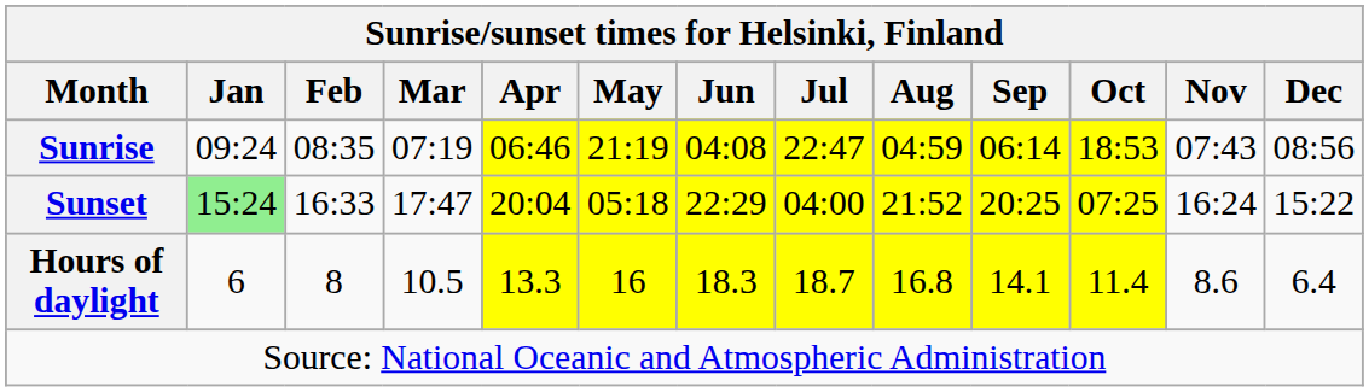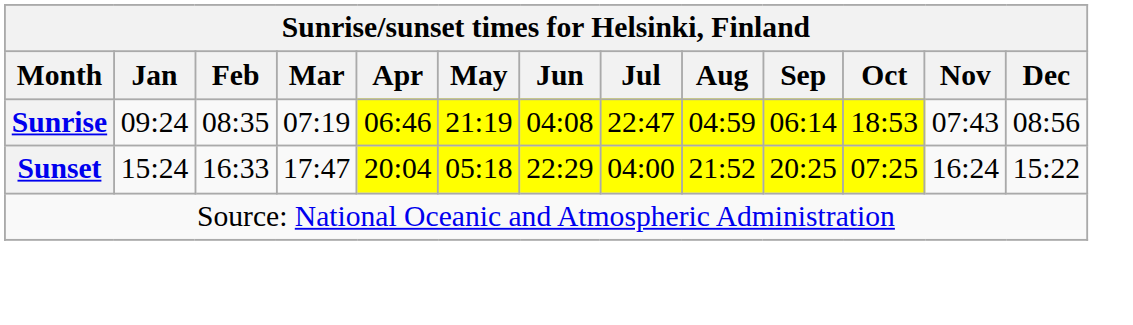Sunset | Jan: lightgreen background -> no background
- row: Hours of daylight | 6 | 8 | 10.5 | 13.3 | 16 | 18.3 | 18.7 | 16.8 | 14.1 | 11.4 | 8.6 | 6.4
